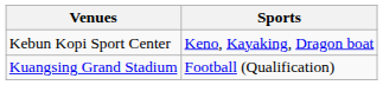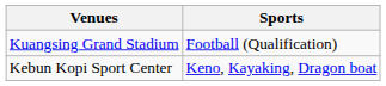rows swapped: Kebun Kopi Sport Center <-> Kuangsing Grand Stadium
